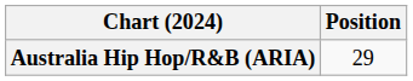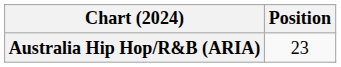Australia Hip Hop/R&B (ARIA) | Position: 29 -> 23
